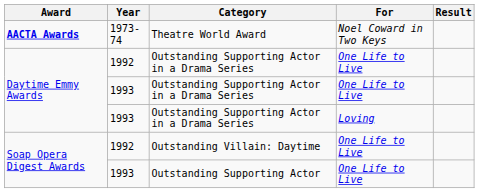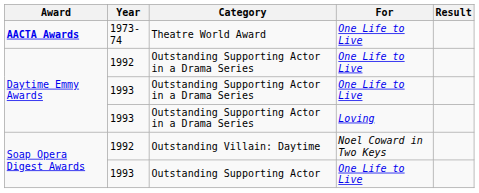Theatre World Award | For: Noel Coward in Two Keys -> One Life to Live
Outstanding Villain: Daytime | For: One Life to Live -> Noel Coward in Two Keys
